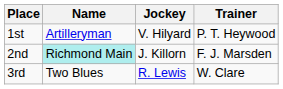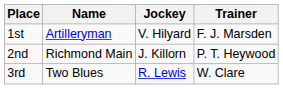1st | Trainer: P. T. Heywood -> F. J. Marsden
2nd | Name: paleturquoise background -> no background
2nd | Trainer: F. J. Marsden -> P. T. Heywood
